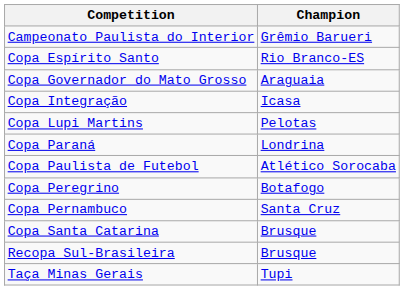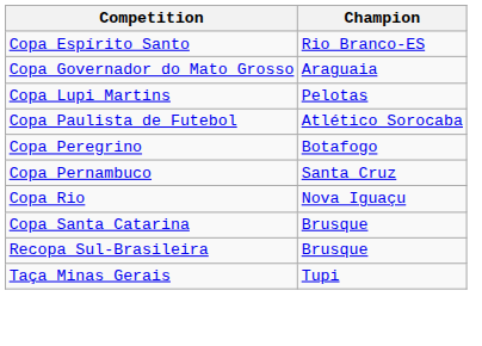- row: Campeonato Paulista do Interior | Grêmio Barueri
- row: Copa Integração | Icasa
- row: Copa Paraná | Londrina
+ row: Copa Rio | Nova Iguaçu
